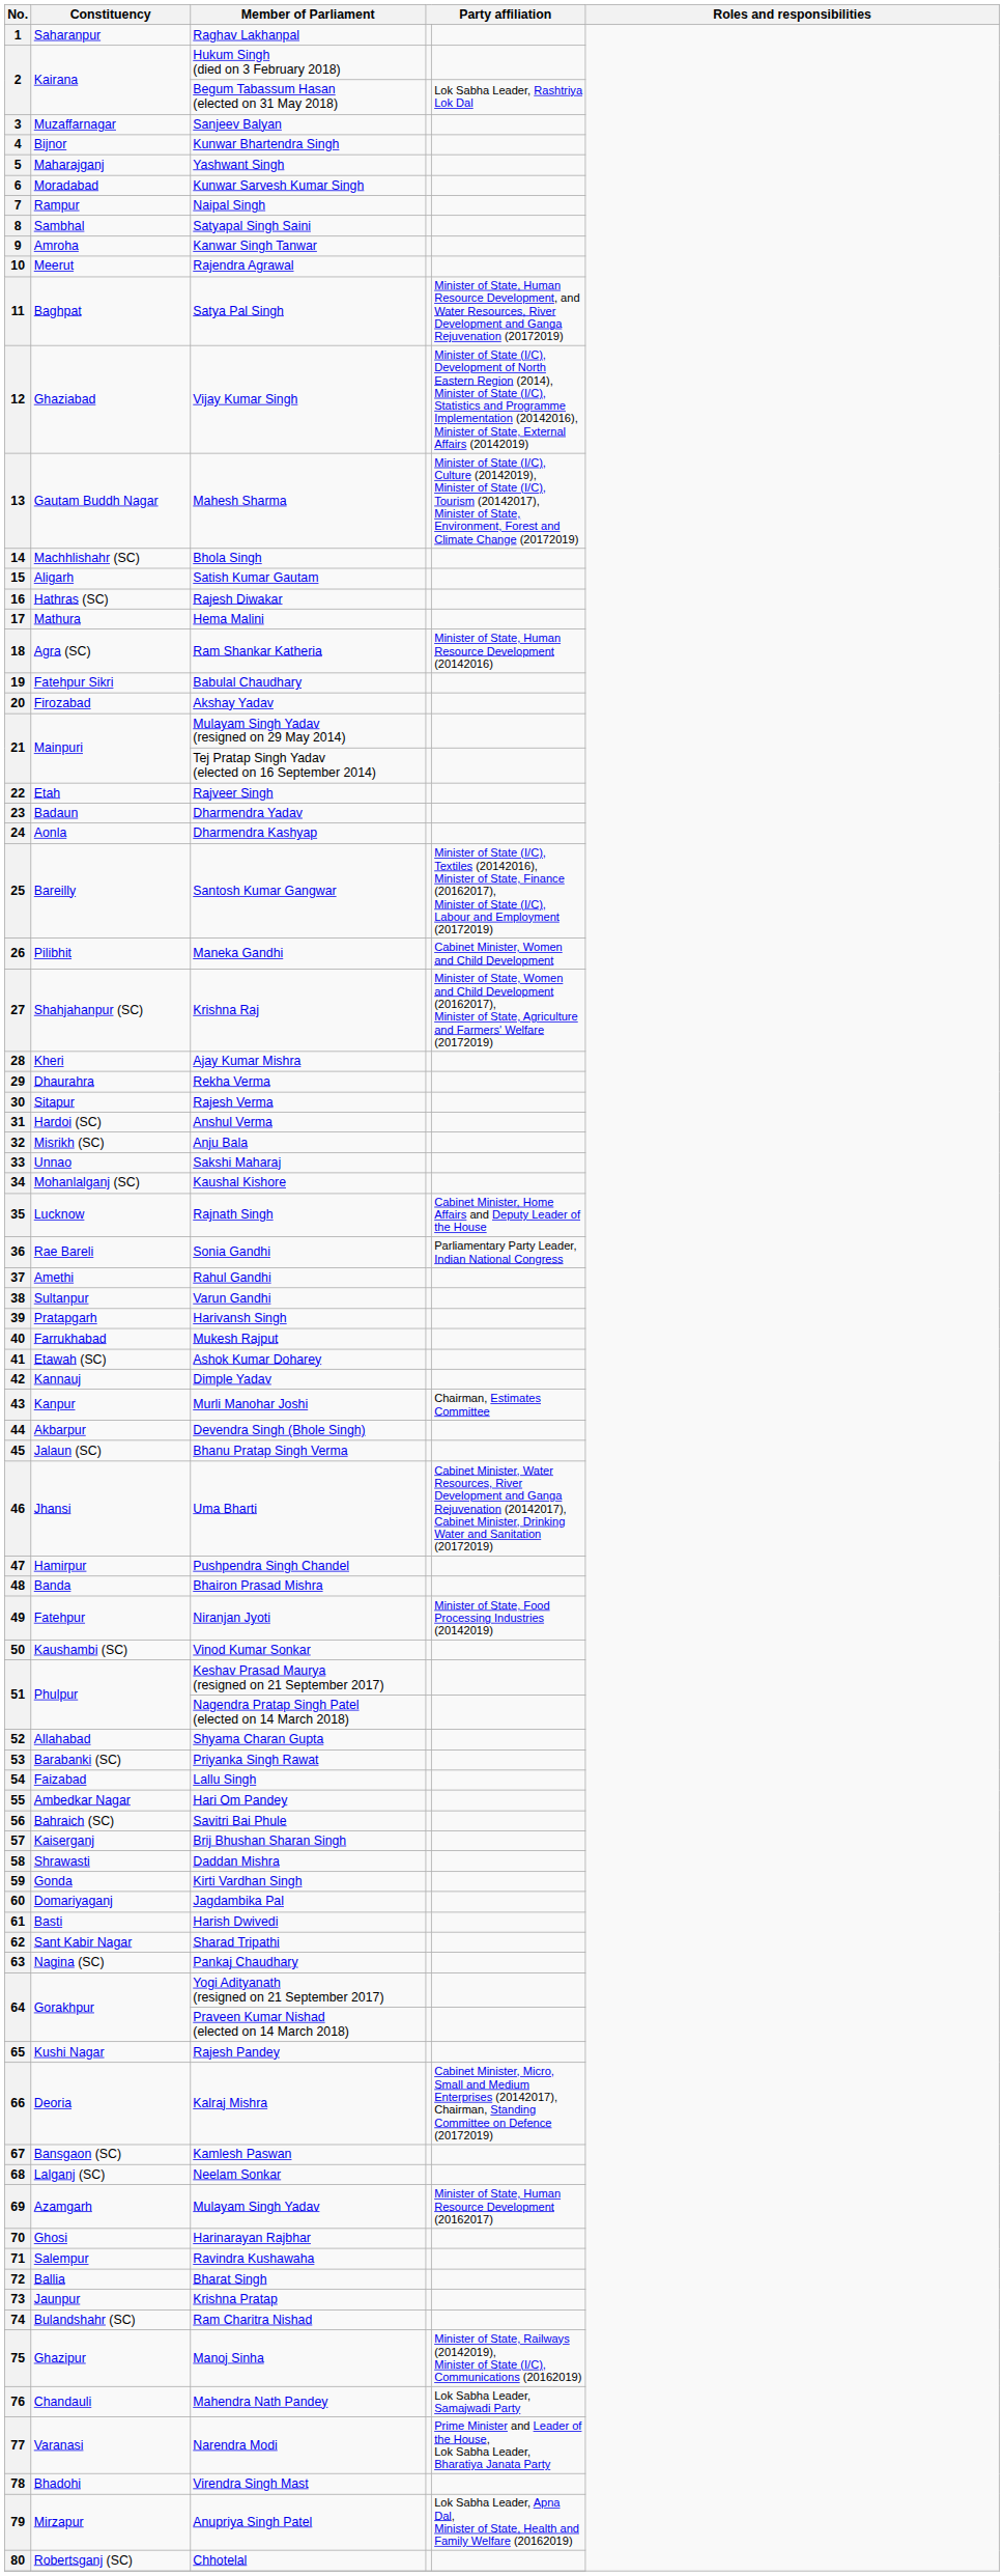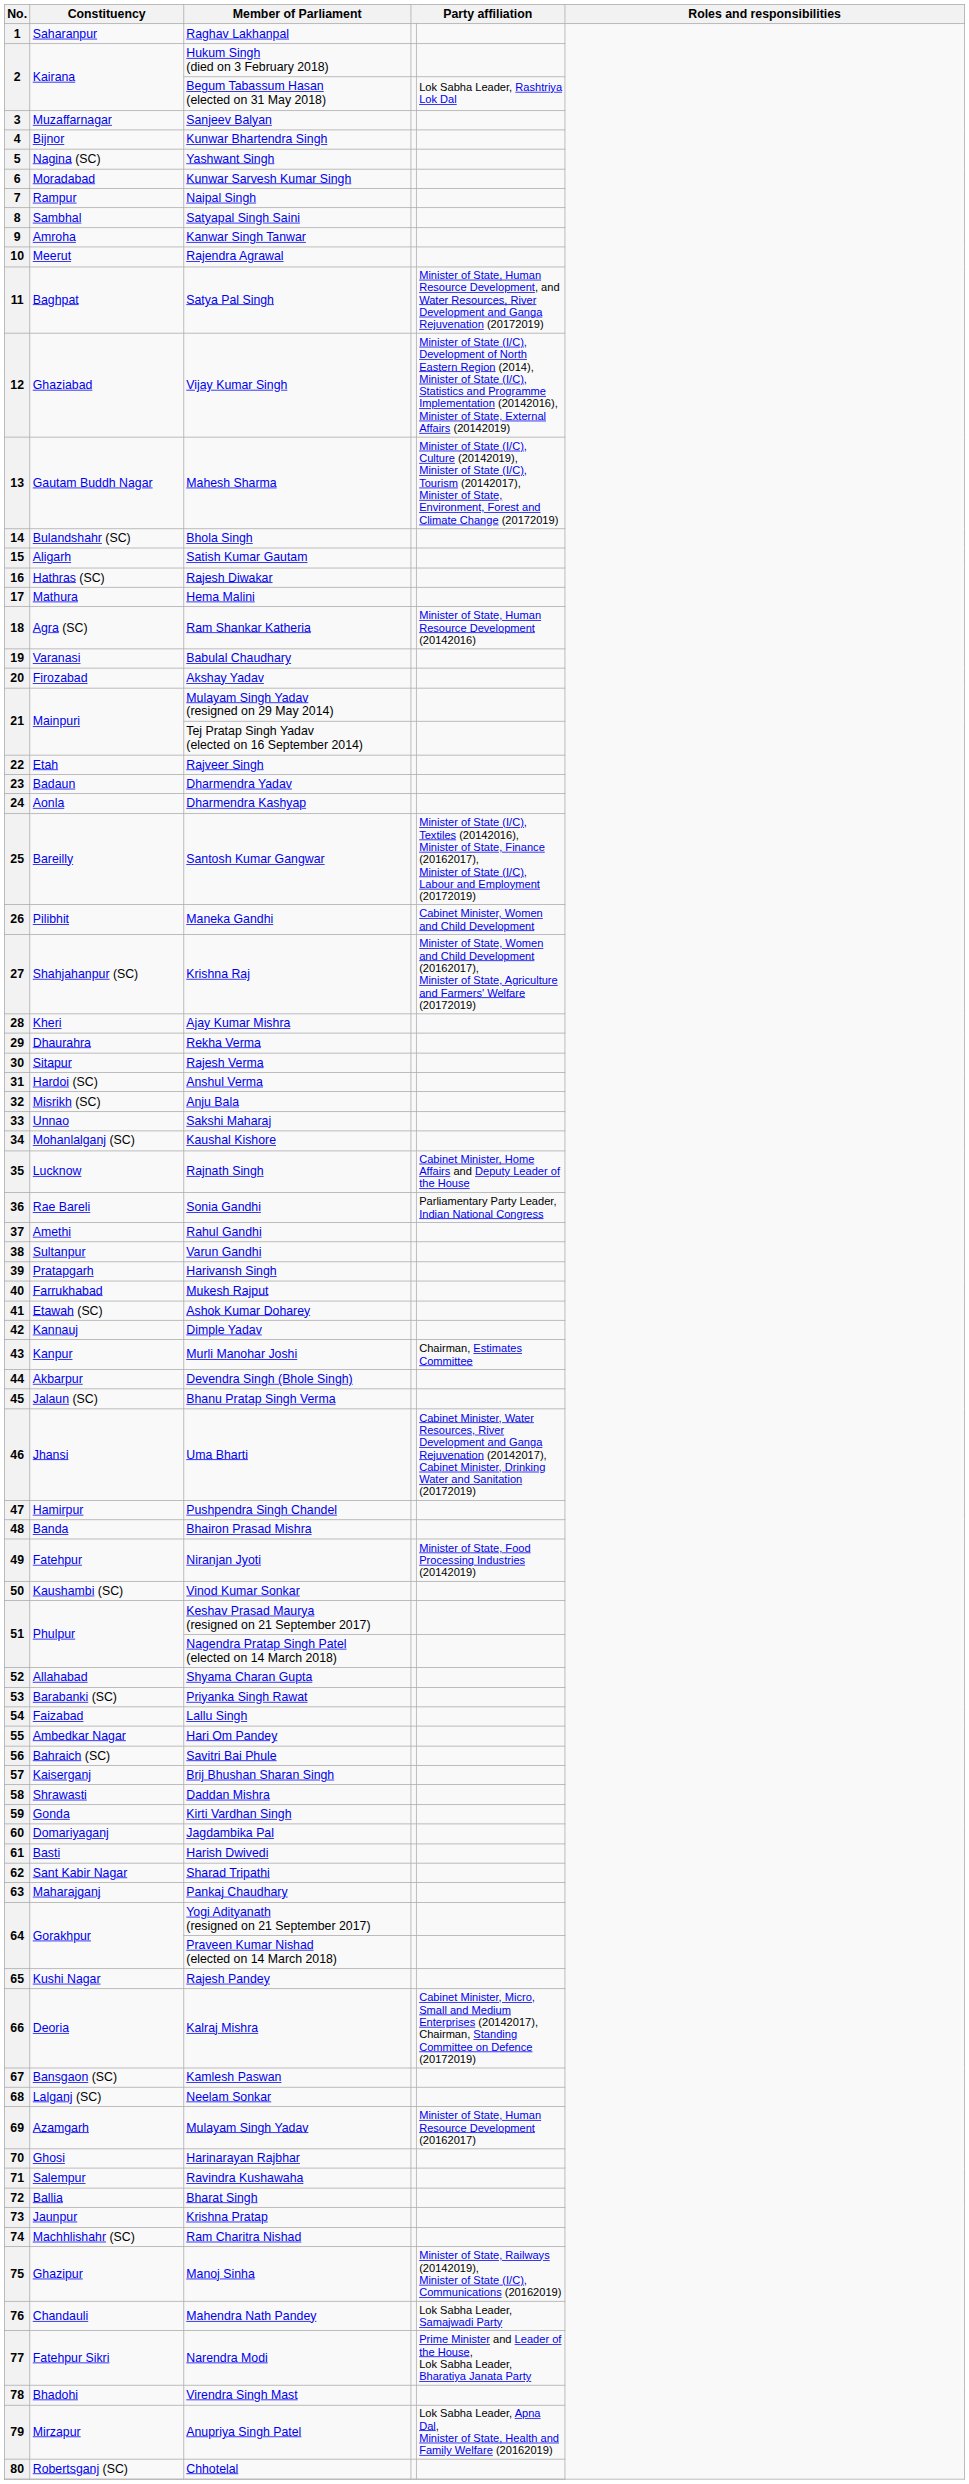5 | Constituency: Maharajganj -> Nagina (SC)
14 | Constituency: Machhlishahr (SC) -> Bulandshahr (SC)
19 | Constituency: Fatehpur Sikri -> Varanasi
63 | Constituency: Nagina (SC) -> Maharajganj
74 | Constituency: Bulandshahr (SC) -> Machhlishahr (SC)
77 | Constituency: Varanasi -> Fatehpur Sikri
